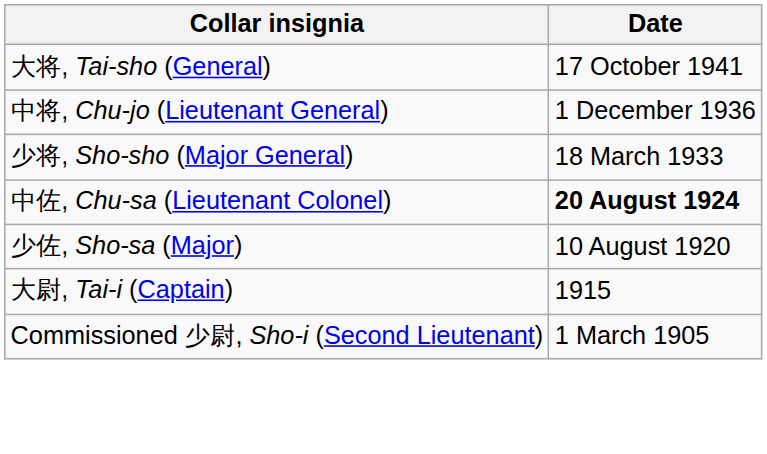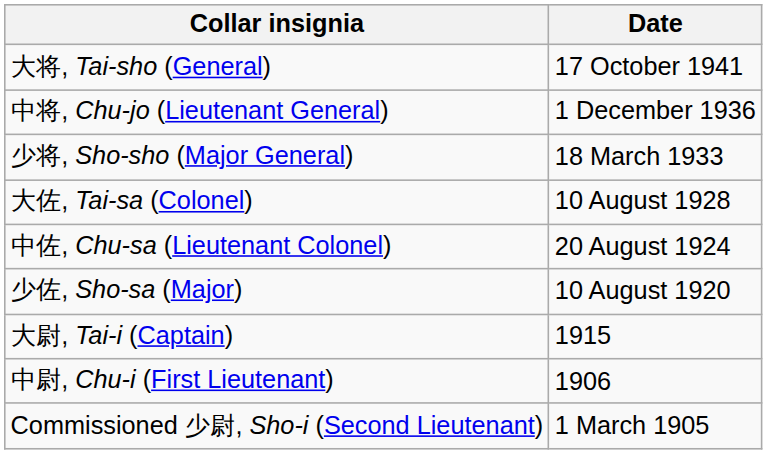+ row: 大佐, Tai-sa (Colonel) | 10 August 1928
中佐, Chu-sa (Lieutenant Colonel) | Date: bold -> normal
+ row: 中尉, Chu-i (First Lieutenant) | 1906
